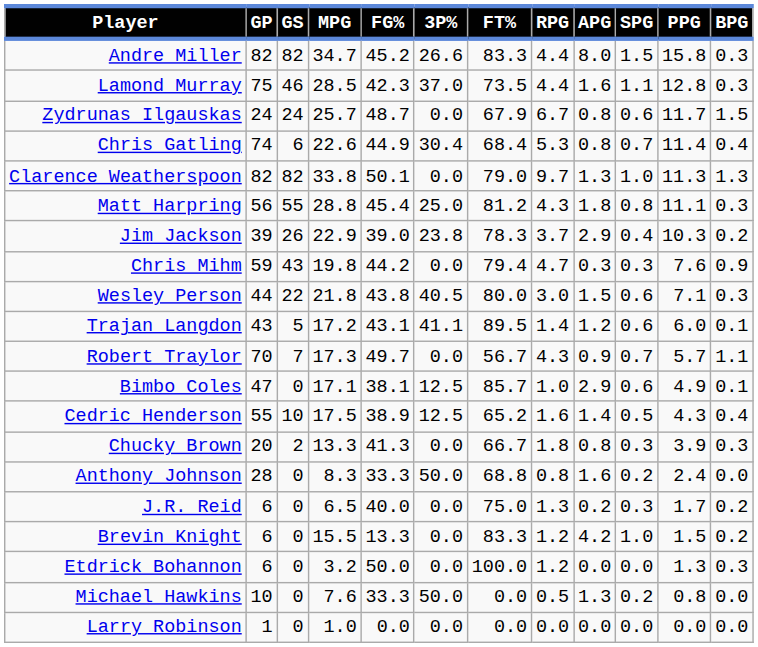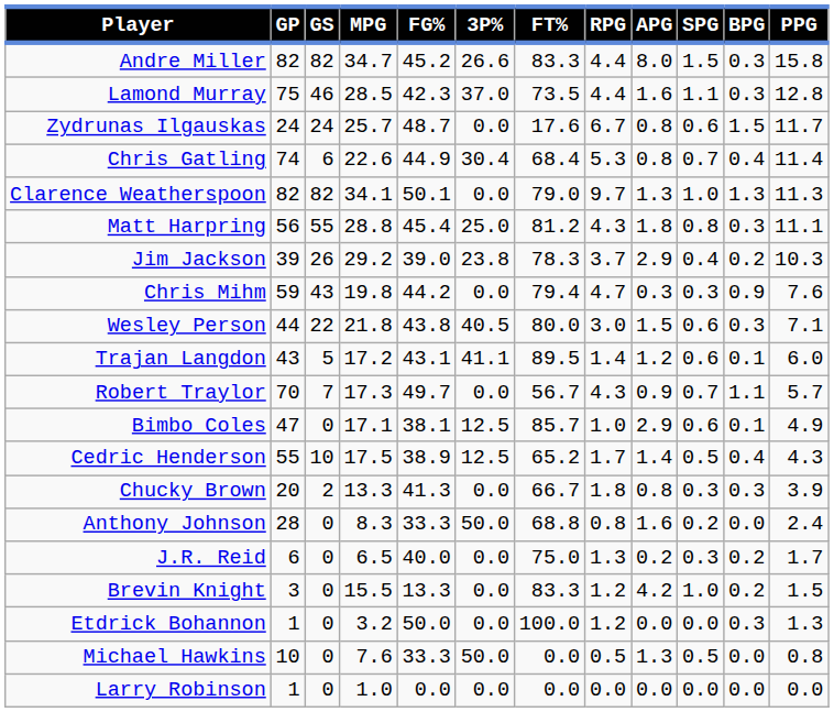columns swapped: BPG <-> PPG
Zydrunas Ilgauskas | FT%: 67.9 -> 17.6
Clarence Weatherspoon | MPG: 33.8 -> 34.1
Jim Jackson | MPG: 22.9 -> 29.2
Cedric Henderson | RPG: 1.6 -> 1.7
Brevin Knight | GP: 6 -> 3
Etdrick Bohannon | GP: 6 -> 1
Michael Hawkins | SPG: 0.2 -> 0.5
